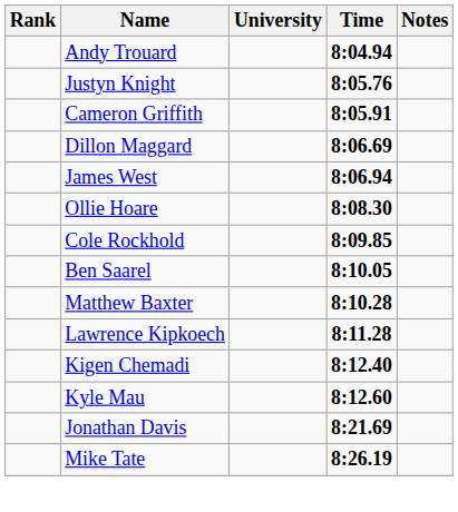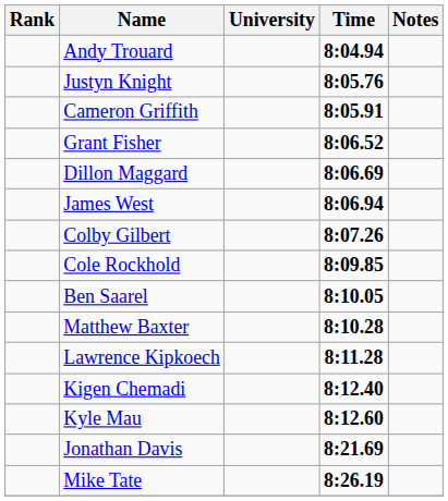+ row: Grant Fisher | 8:06.52
+ row: Colby Gilbert | 8:07.26
- row: Ollie Hoare | 8:08.30
